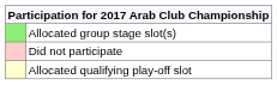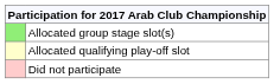rows swapped: Allocated qualifying play-off slot <-> Did not participate
